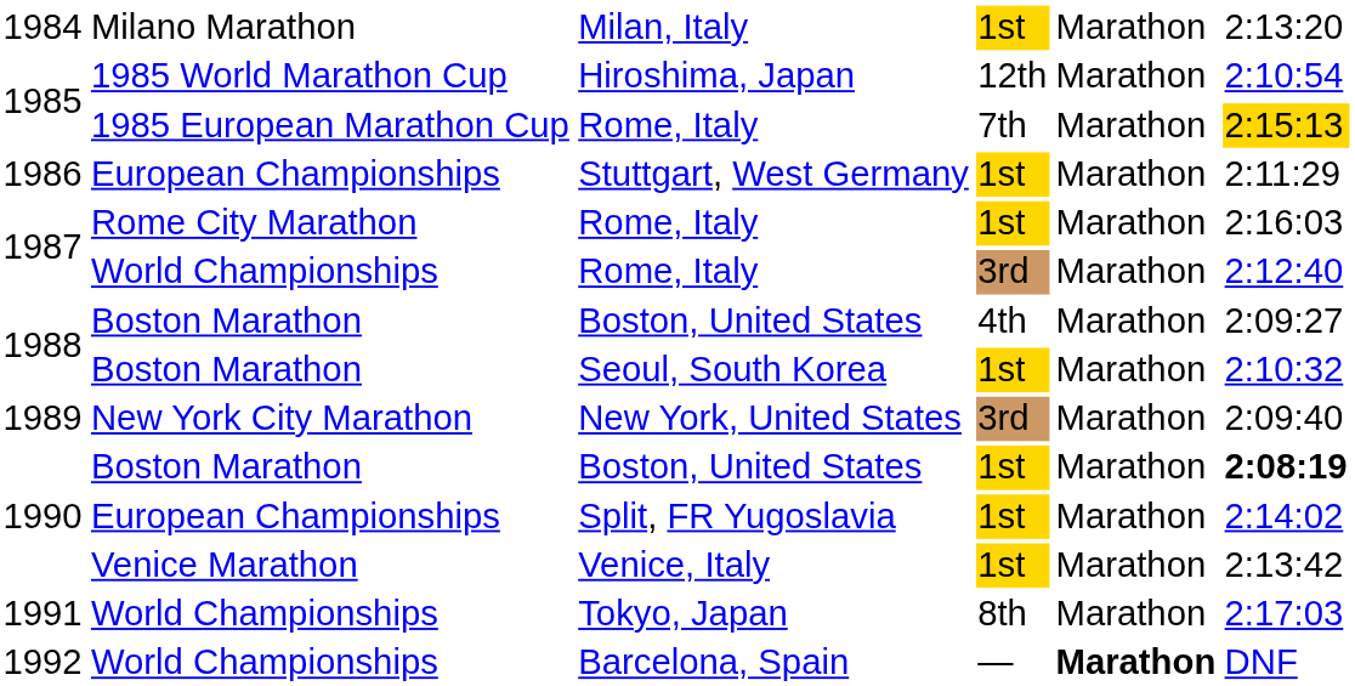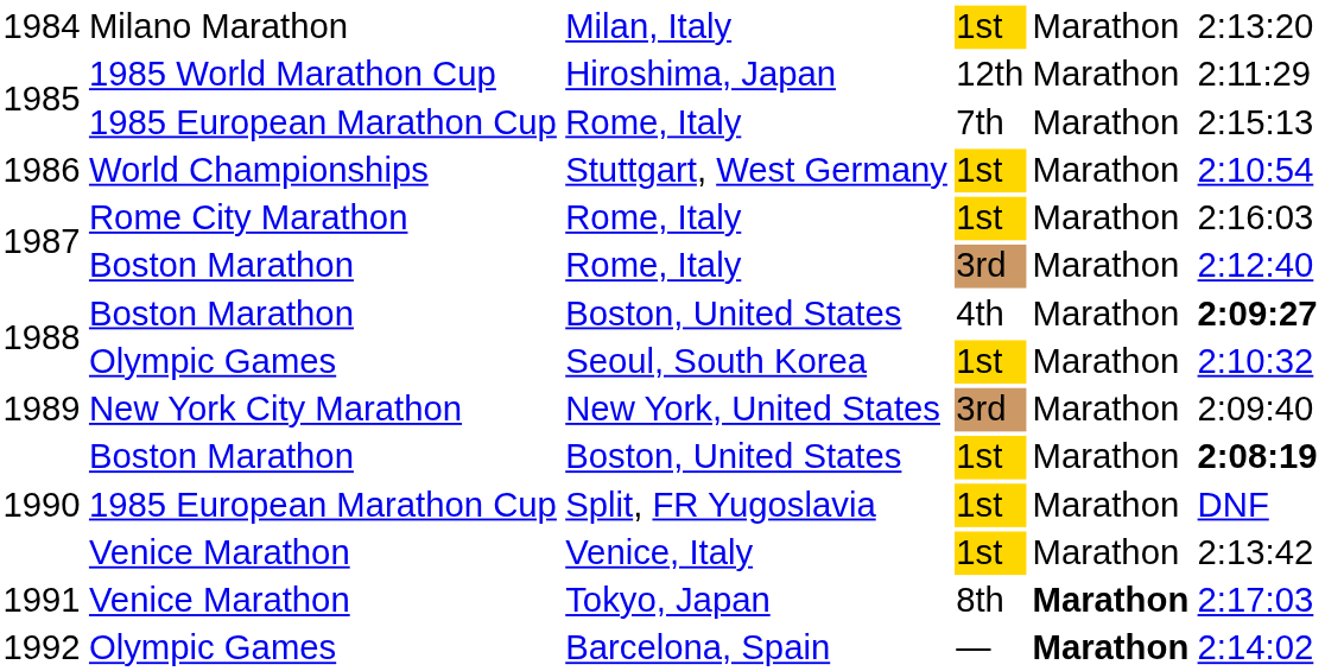Hiroshima, Japan | column 6: 2:10:54 -> 2:11:29
Rome, Italy / 7th | column 6: gold background -> no background
Stuttgart, West Germany | column 2: European Championships -> World Championships
Stuttgart, West Germany | column 6: 2:11:29 -> 2:10:54
Rome, Italy / 3rd | column 2: World Championships -> Boston Marathon
Boston, United States / 4th | column 6: normal -> bold
Seoul, South Korea | column 2: Boston Marathon -> Olympic Games
Split, FR Yugoslavia | column 2: European Championships -> 1985 European Marathon Cup
Split, FR Yugoslavia | column 6: 2:14:02 -> DNF
Tokyo, Japan | column 2: World Championships -> Venice Marathon
Tokyo, Japan | column 5: normal -> bold
Barcelona, Spain | column 2: World Championships -> Olympic Games
Barcelona, Spain | column 6: DNF -> 2:14:02
